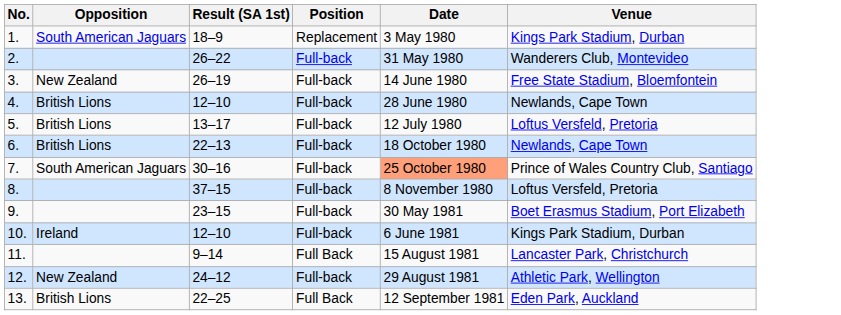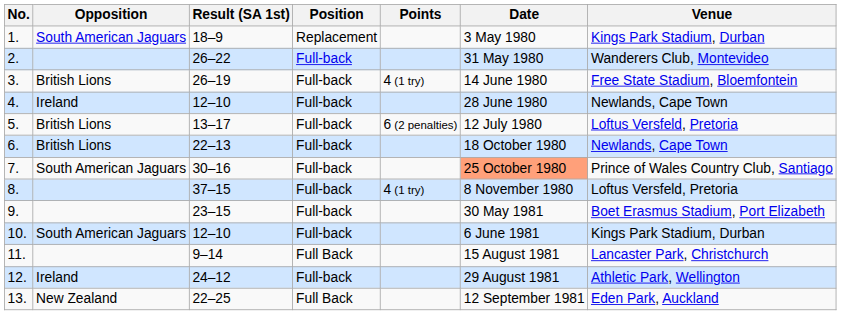+ column: Points | 4 (1 try) | 6 (2 penalties) | 4 (1 try)
3. | Opposition: New Zealand -> British Lions
4. | Opposition: British Lions -> Ireland
10. | Opposition: Ireland -> South American Jaguars
12. | Opposition: New Zealand -> Ireland
13. | Opposition: British Lions -> New Zealand
